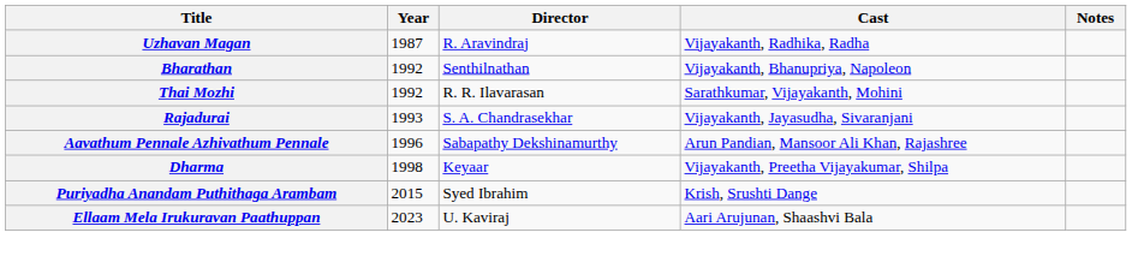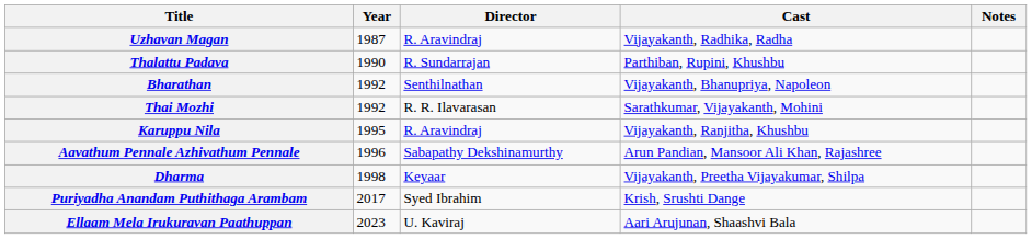+ row: Thalattu Padava | 1990 | R. Sundarrajan | Parthiban, Rupini, Khushbu
- row: Rajadurai | 1993 | S. A. Chandrasekhar | Vijayakanth, Jayasudha, Sivaranjani
+ row: Karuppu Nila | 1995 | R. Aravindraj | Vijayakanth, Ranjitha, Khushbu
Puriyadha Anandam Puthithaga Arambam | Year: 2015 -> 2017
